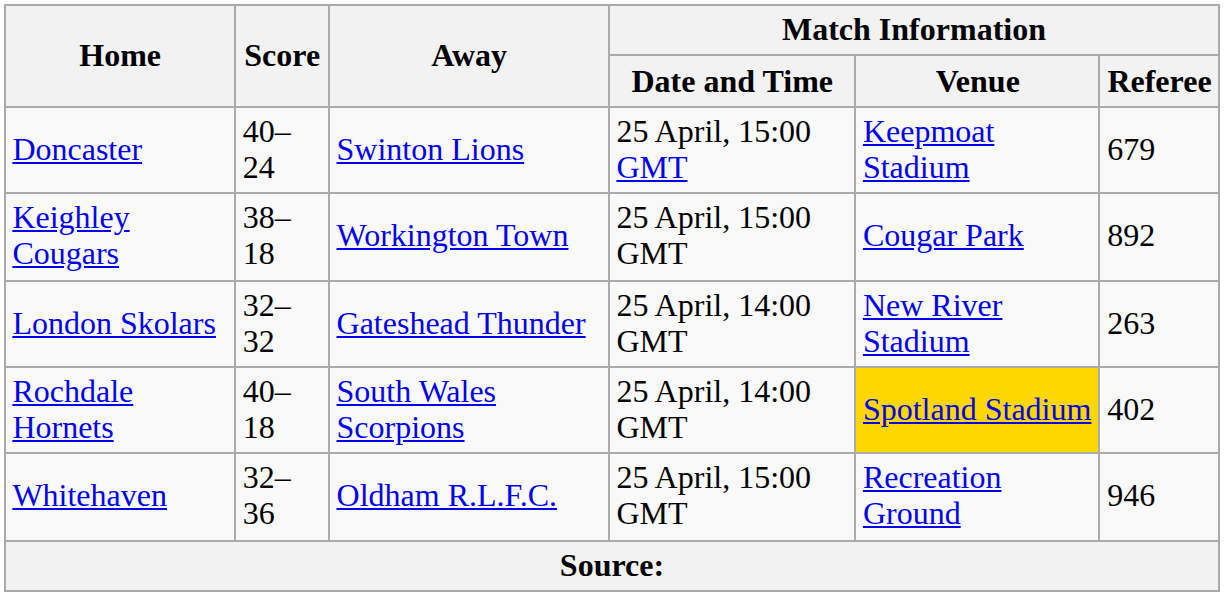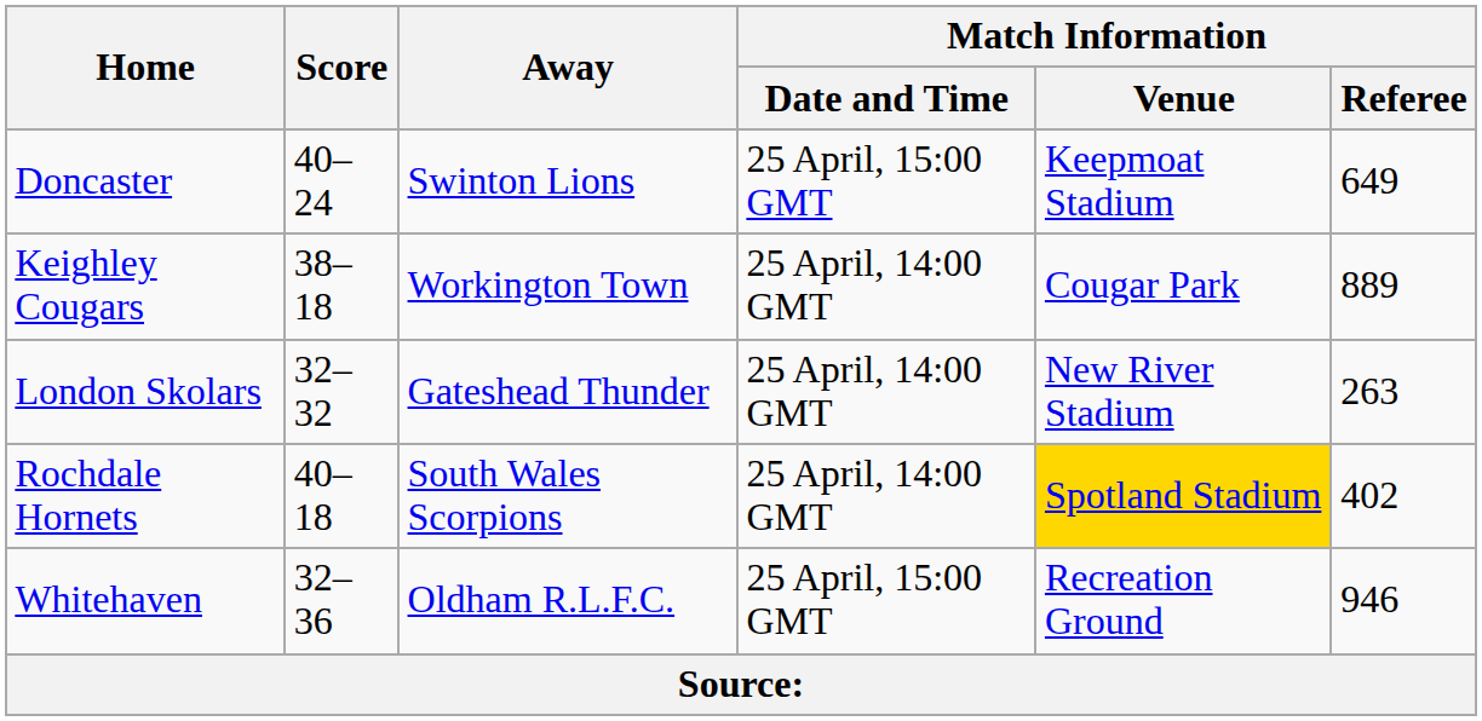Doncaster | Match Information / Referee: 679 -> 649
Keighley Cougars | Match Information / Date and Time: 25 April, 15:00 GMT -> 25 April, 14:00 GMT
Keighley Cougars | Match Information / Referee: 892 -> 889
